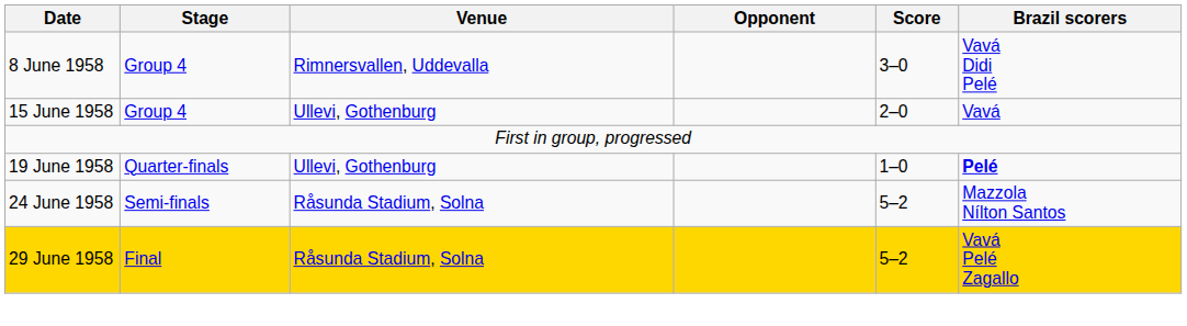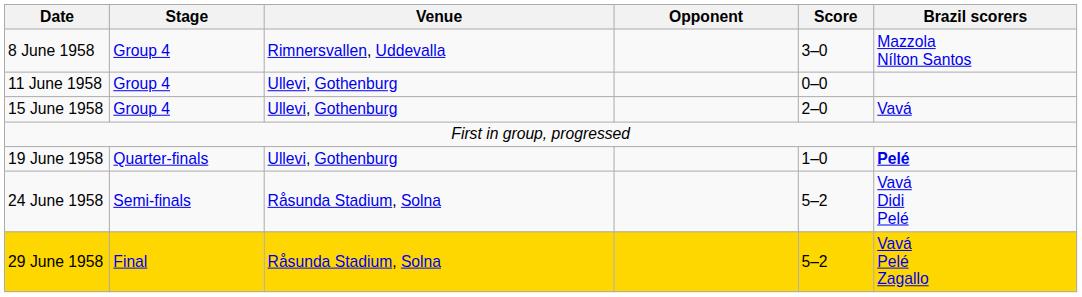8 June 1958 | Brazil scorers: Vavá Didi Pelé -> Mazzola Nílton Santos
+ row: 11 June 1958 | Group 4 | Ullevi, Gothenburg | 0–0
24 June 1958 | Brazil scorers: Mazzola Nílton Santos -> Vavá Didi Pelé
